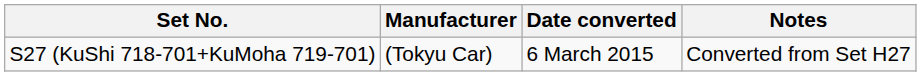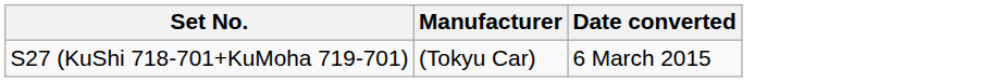- column: Notes | Converted from Set H27
